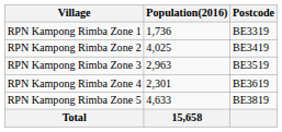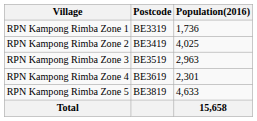columns swapped: Population(2016) <-> Postcode
